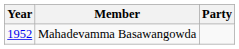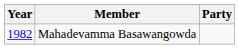Mahadevamma Basawangowda | Year: 1952 -> 1982
